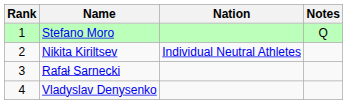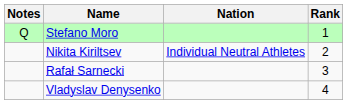columns swapped: Rank <-> Notes
